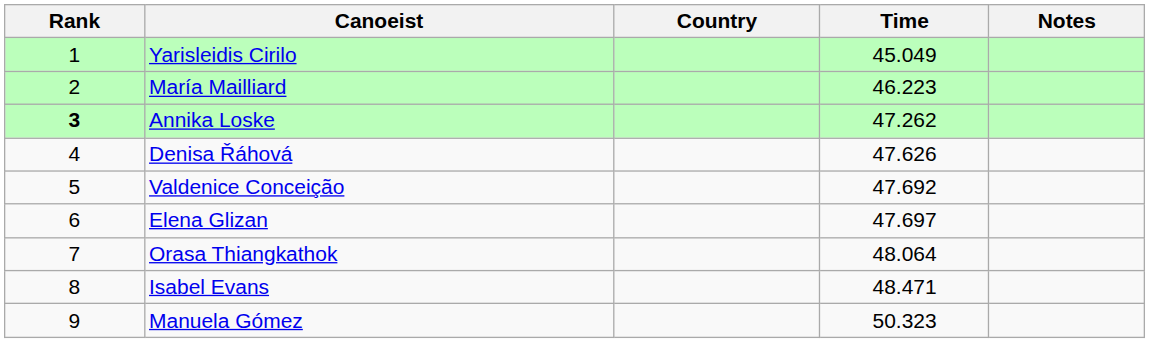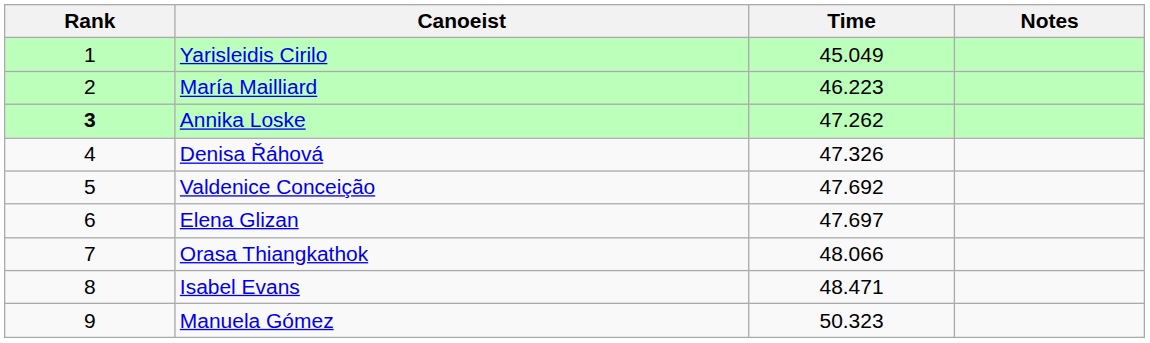- column: Country
Denisa Řáhová | Time: 47.626 -> 47.326
Orasa Thiangkathok | Time: 48.064 -> 48.066
